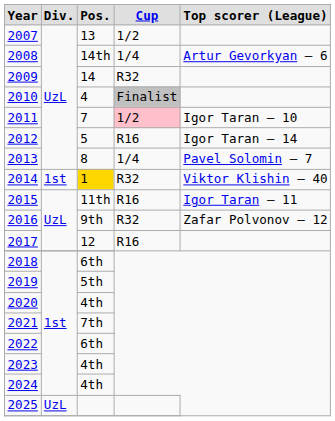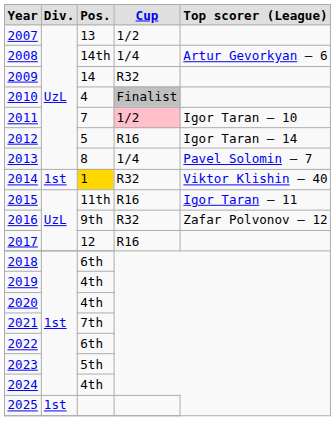2019 | Pos.: 5th -> 4th
2023 | Pos.: 4th -> 5th
2025 | Div.: UzL -> 1st
